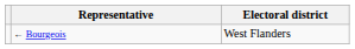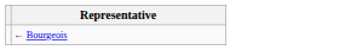- column: Electoral district | West Flanders
